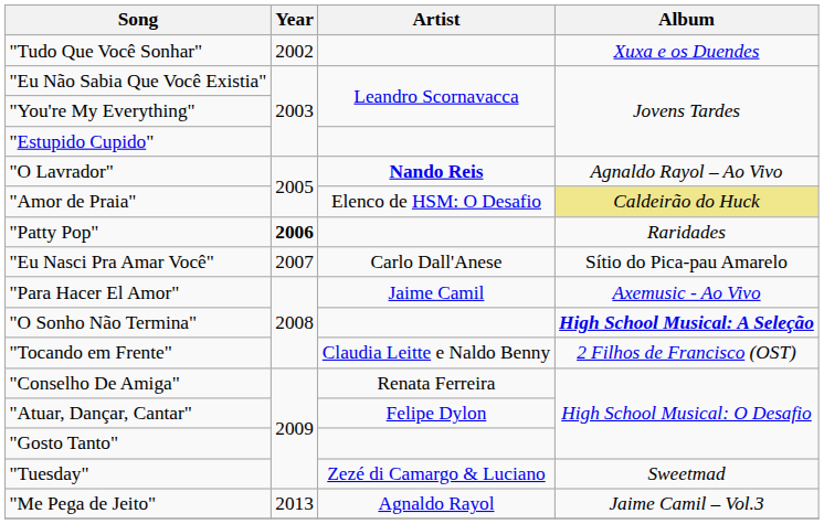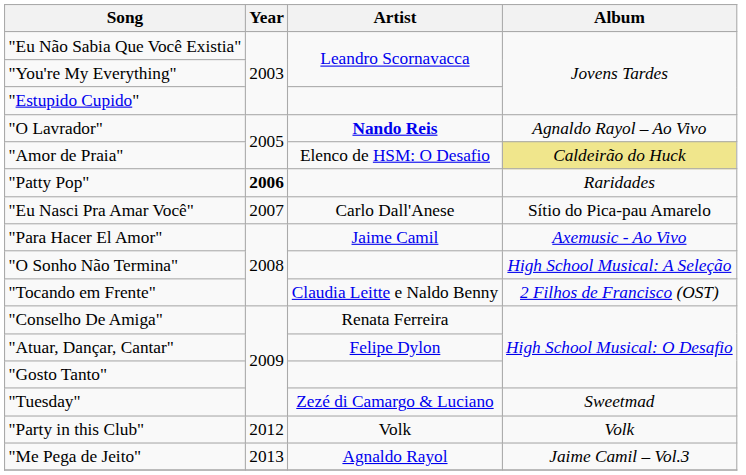- row: "Tudo Que Você Sonhar" | 2002 | Xuxa e os Duendes
"O Sonho Não Termina" | Album: bold -> normal
+ row: "Party in this Club" | 2012 | Volk | Volk
